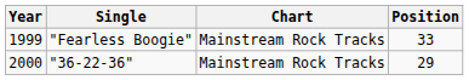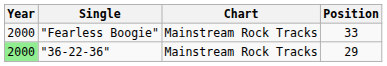"Fearless Boogie" | Year: 1999 -> 2000
"36-22-36" | Year: no background -> lightgreen background
